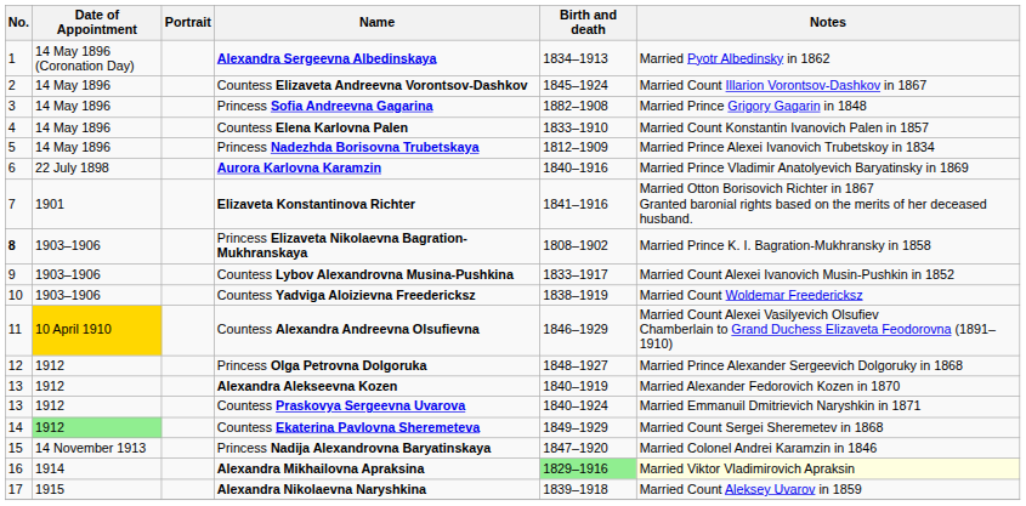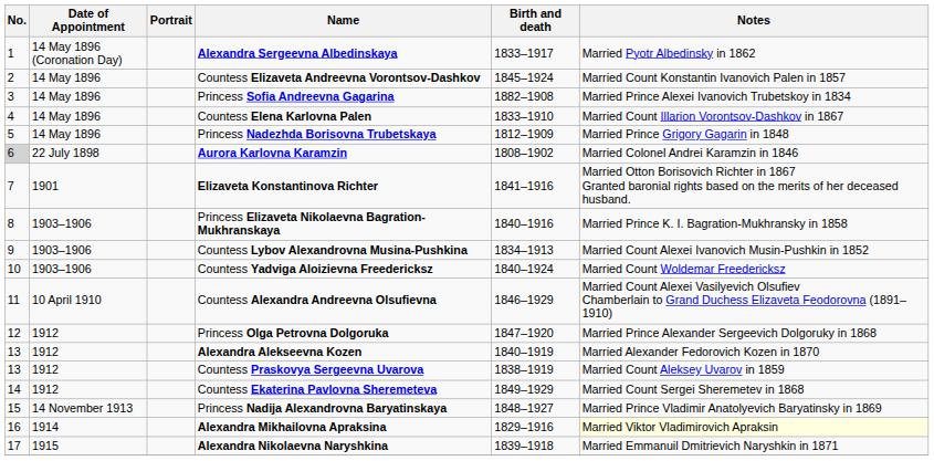Alexandra Sergeevna Albedinskaya | Birth and death: 1834–1913 -> 1833–1917
Countess Elizaveta Andreevna Vorontsov-Dashkov | Notes: Married Count Illarion Vorontsov-Dashkov in 1867 -> Married Count Konstantin Ivanovich Palen in 1857
Princess Sofia Andreevna Gagarina | Notes: Married Prince Grigory Gagarin in 1848 -> Married Prince Alexei Ivanovich Trubetskoy in 1834
Countess Elena Karlovna Palen | Notes: Married Count Konstantin Ivanovich Palen in 1857 -> Married Count Illarion Vorontsov-Dashkov in 1867
Princess Nadezhda Borisovna Trubetskaya | Notes: Married Prince Alexei Ivanovich Trubetskoy in 1834 -> Married Prince Grigory Gagarin in 1848
Aurora Karlovna Karamzin | No.: no background -> lightgrey background
Aurora Karlovna Karamzin | Birth and death: 1840–1916 -> 1808–1902
Aurora Karlovna Karamzin | Notes: Married Prince Vladimir Anatolyevich Baryatinsky in 1869 -> Married Colonel Andrei Karamzin in 1846
Princess Elizaveta Nikolaevna Bagration-Mukhranskaya | No.: bold -> normal
Princess Elizaveta Nikolaevna Bagration-Mukhranskaya | Birth and death: 1808–1902 -> 1840–1916
Countess Lybov Alexandrovna Musina-Pushkina | Birth and death: 1833–1917 -> 1834–1913
Countess Yadviga Aloizievna Freedericksz | Birth and death: 1838–1919 -> 1840–1924
Countess Alexandra Andreevna Olsufievna | Date of Appointment: gold background -> no background
Princess Olga Petrovna Dolgoruka | Birth and death: 1848–1927 -> 1847–1920
Countess Praskovya Sergeevna Uvarova | Birth and death: 1840–1924 -> 1838–1919
Countess Praskovya Sergeevna Uvarova | Notes: Married Emmanuil Dmitrievich Naryshkin in 1871 -> Married Count Aleksey Uvarov in 1859
Countess Ekaterina Pavlovna Sheremeteva | Date of Appointment: lightgreen background -> no background
Princess Nadija Alexandrovna Baryatinskaya | Birth and death: 1847–1920 -> 1848–1927
Princess Nadija Alexandrovna Baryatinskaya | Notes: Married Colonel Andrei Karamzin in 1846 -> Married Prince Vladimir Anatolyevich Baryatinsky in 1869
Alexandra Mikhailovna Apraksina | Birth and death: lightgreen background -> no background
Alexandra Nikolaevna Naryshkina | Notes: Married Count Aleksey Uvarov in 1859 -> Married Emmanuil Dmitrievich Naryshkin in 1871
